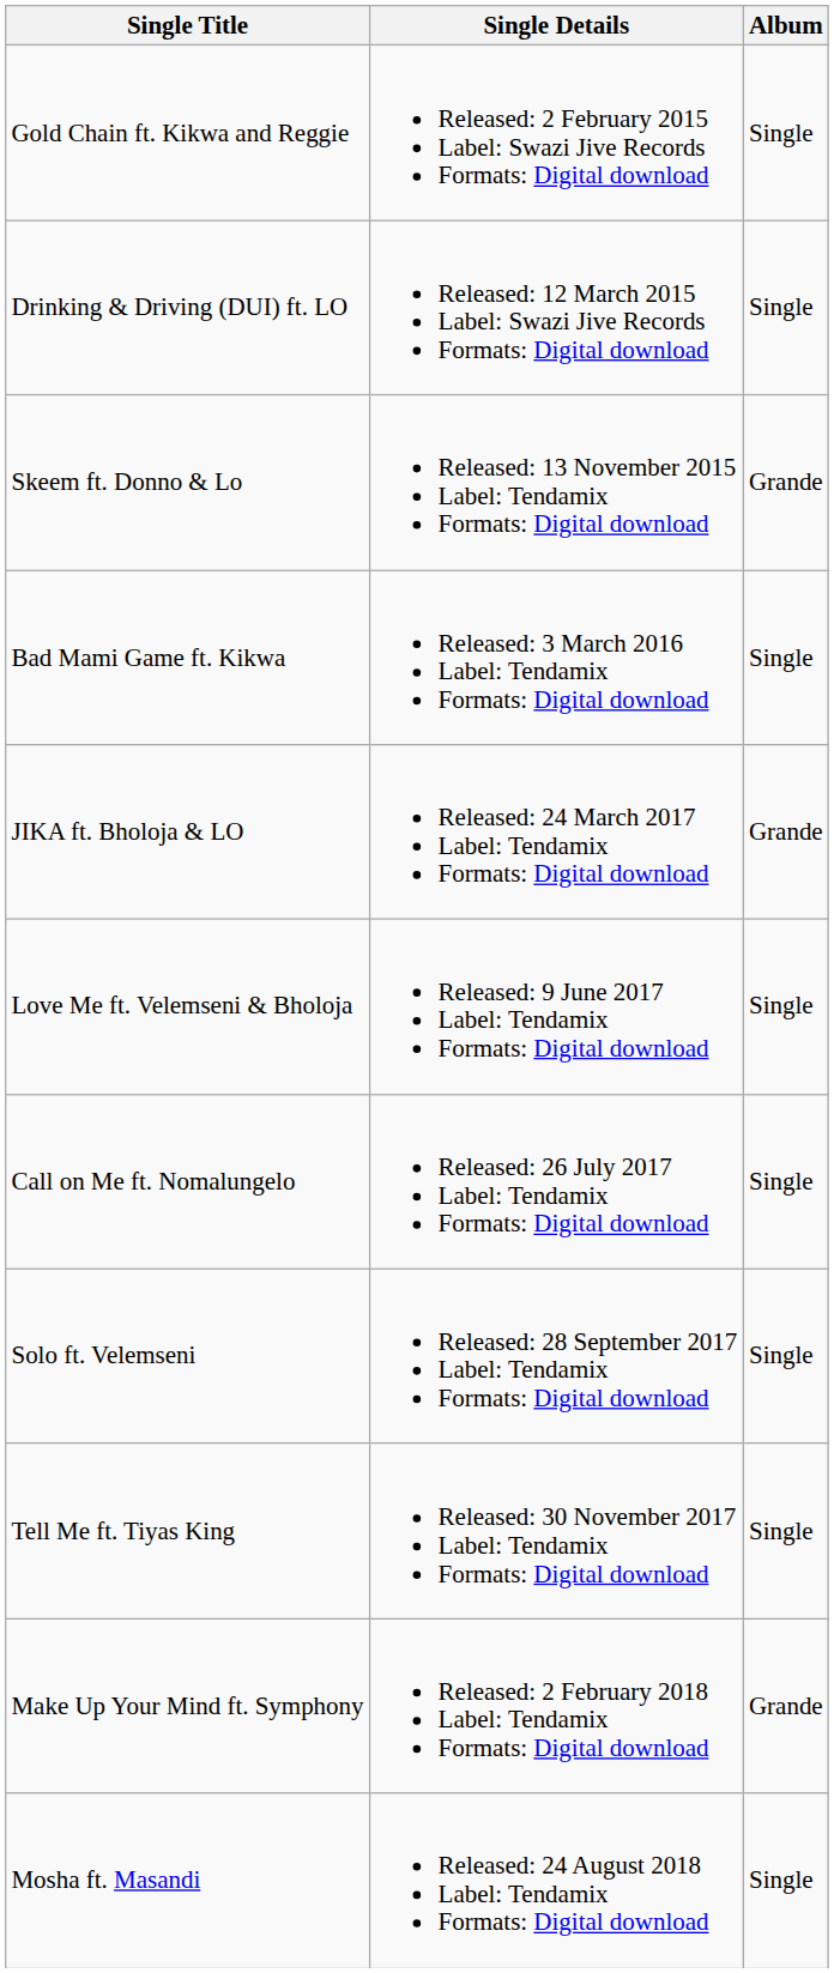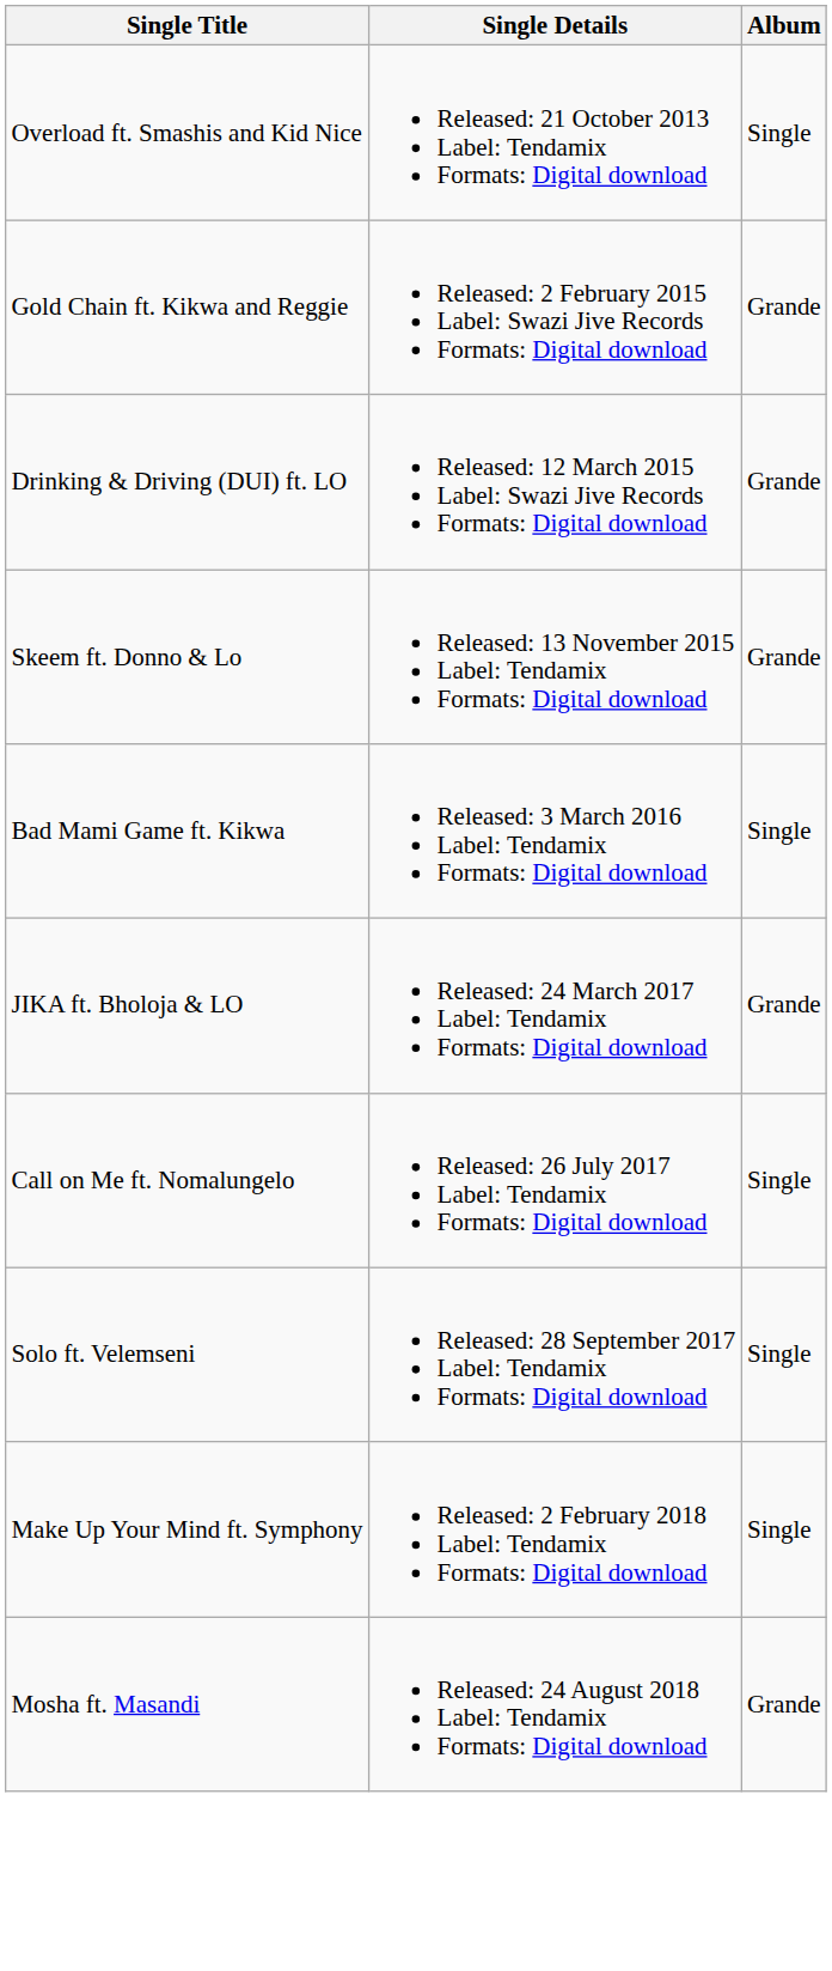+ row: Overload ft. Smashis and Kid Nice | Released: 21 October 2013 Label: Tendamix Formats: Digital download | Single
Gold Chain ft. Kikwa and Reggie | Album: Single -> Grande
Drinking & Driving (DUI) ft. LO | Album: Single -> Grande
- row: Love Me ft. Velemseni & Bholoja | Released: 9 June 2017 Label: Tendamix Formats: Digital download | Single
- row: Tell Me ft. Tiyas King | Released: 30 November 2017 Label: Tendamix Formats: Digital download | Single
Make Up Your Mind ft. Symphony | Album: Grande -> Single
Mosha ft. Masandi | Album: Single -> Grande
